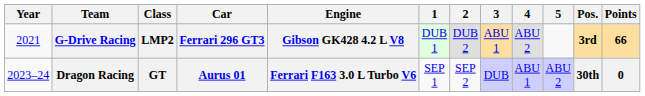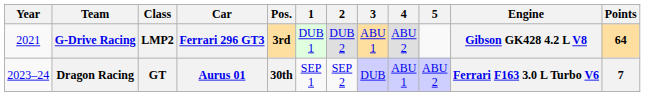columns swapped: Engine <-> Pos.
G-Drive Racing | Points: 66 -> 64
Dragon Racing | Points: 0 -> 7
